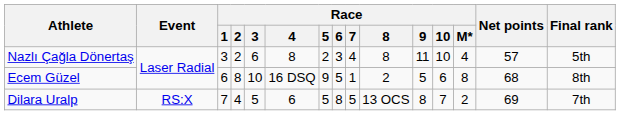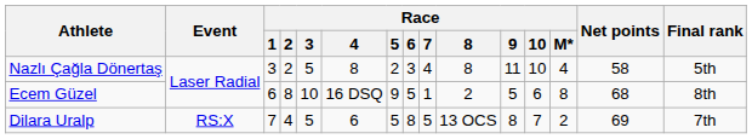Nazlı Çağla Dönertaş | Race / 3: 6 -> 5
Nazlı Çağla Dönertaş | Net points: 57 -> 58
